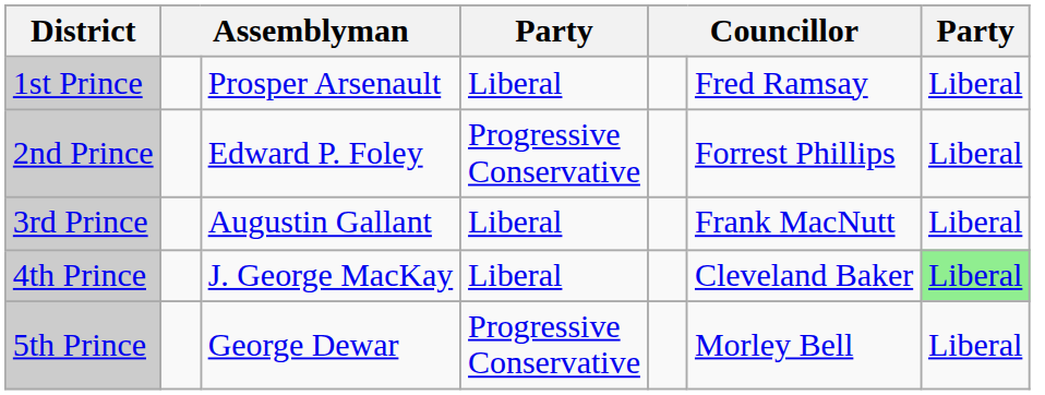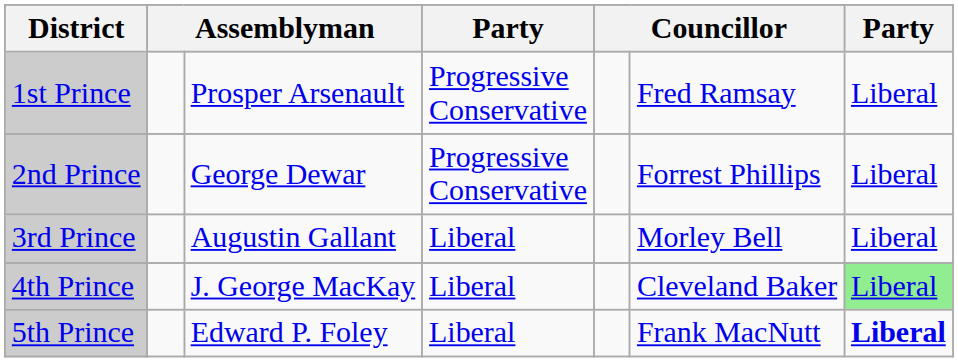1st Prince | column 4: Liberal -> Progressive Conservative
2nd Prince | column 3: Edward P. Foley -> George Dewar
3rd Prince | column 6: Frank MacNutt -> Morley Bell
5th Prince | column 3: George Dewar -> Edward P. Foley
5th Prince | column 4: Progressive Conservative -> Liberal
5th Prince | column 6: Morley Bell -> Frank MacNutt
5th Prince | column 7: normal -> bold
